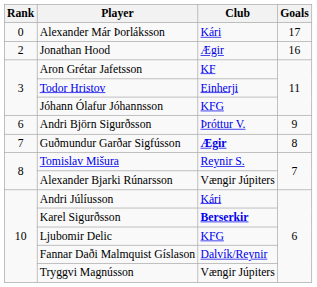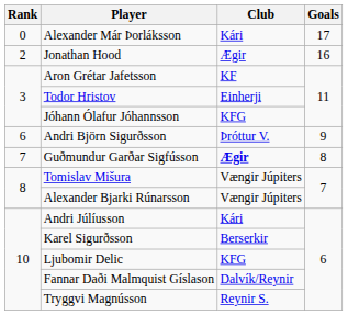Tomislav Mišura | Club: Reynir S. -> Vængir Júpiters
Karel Sigurðsson | Club: bold -> normal
Tryggvi Magnússon | Club: Vængir Júpiters -> Reynir S.
